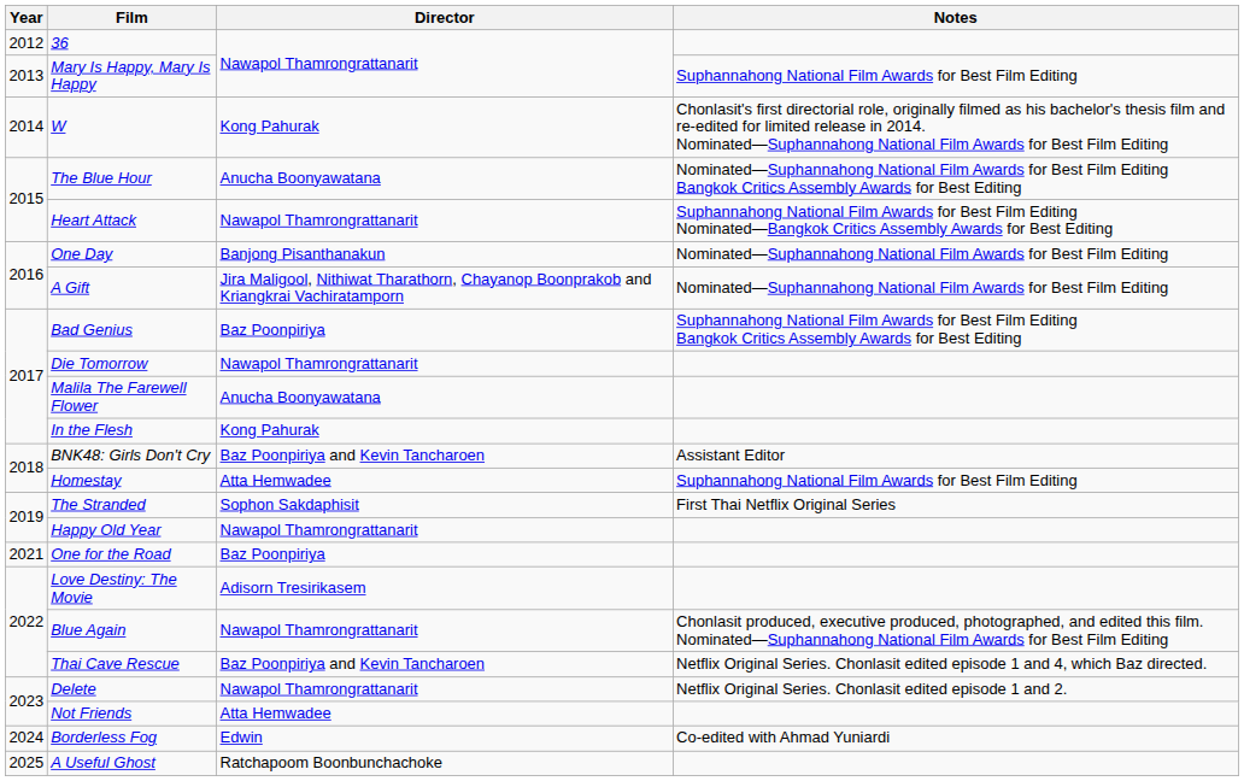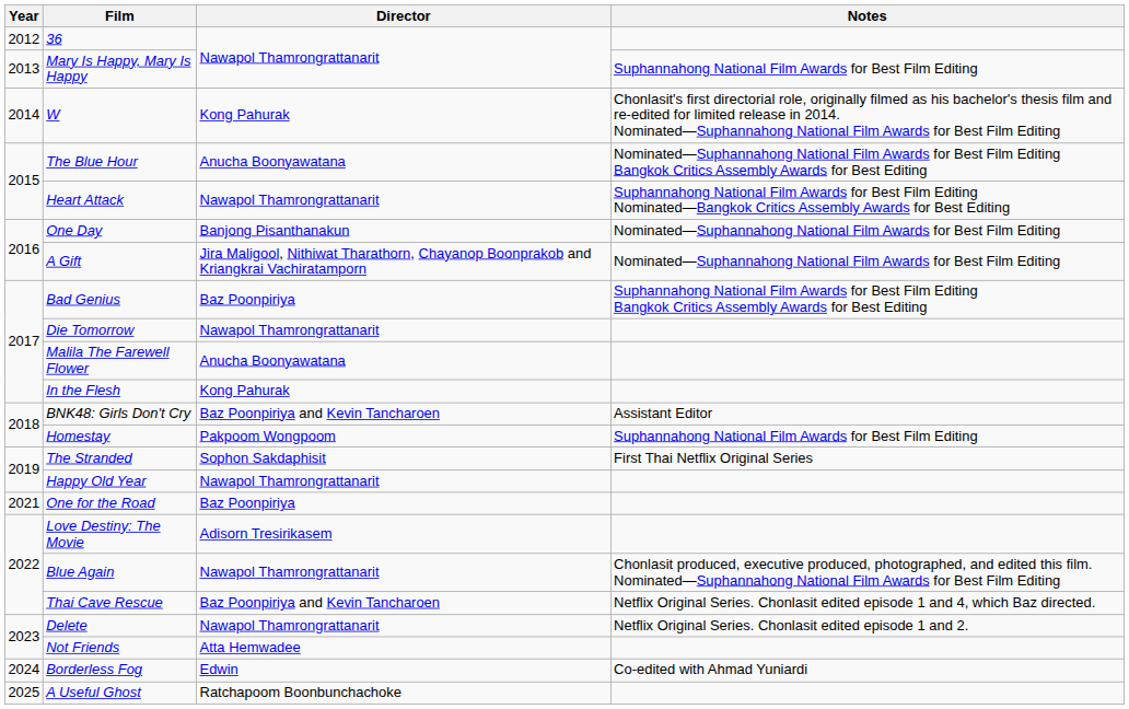Homestay | Director: Atta Hemwadee -> Pakpoom Wongpoom
